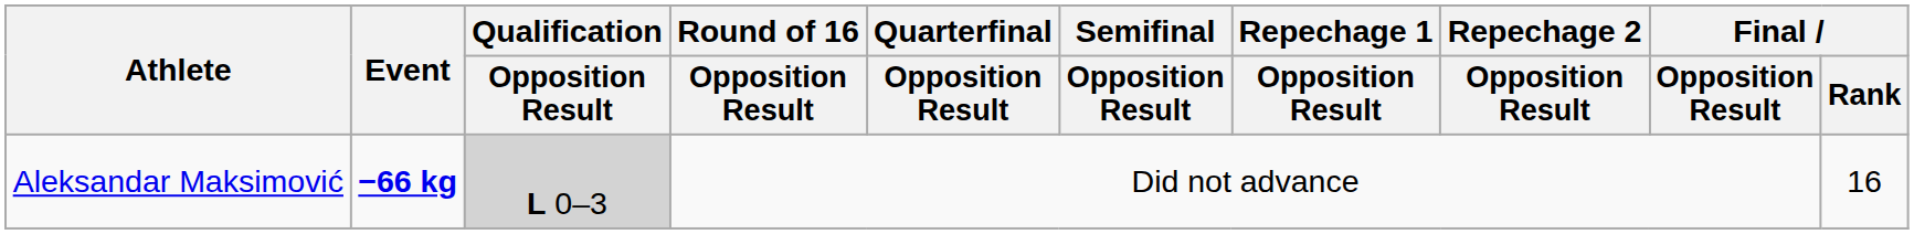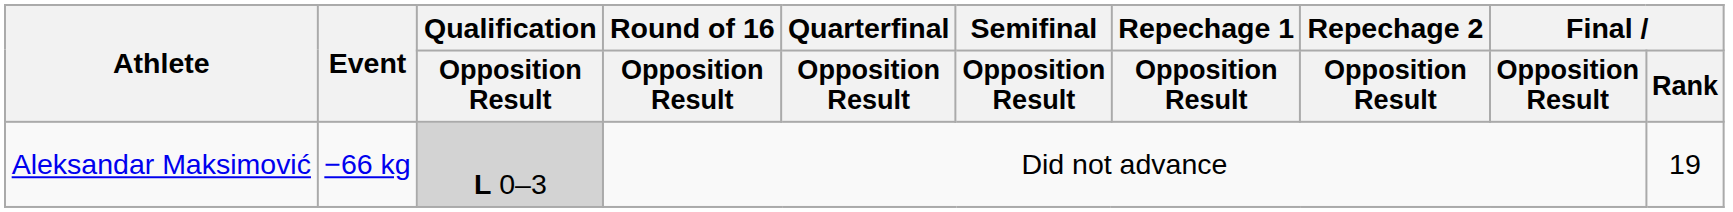Aleksandar Maksimović | Event: bold -> normal
Aleksandar Maksimović | Final / Rank: 16 -> 19
